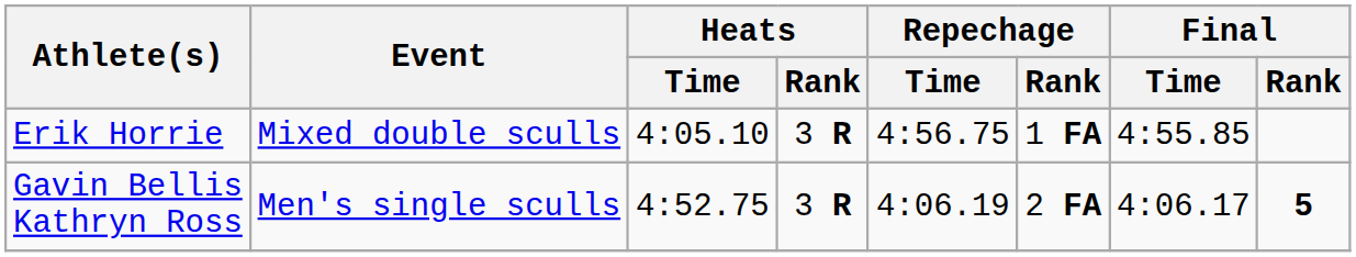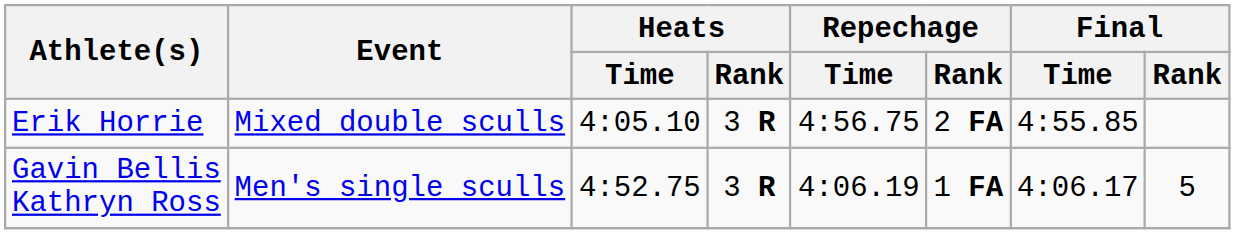Erik Horrie | Repechage / Rank: 1 FA -> 2 FA
Gavin Bellis Kathryn Ross | Repechage / Rank: 2 FA -> 1 FA
Gavin Bellis Kathryn Ross | Final / Rank: bold -> normal
